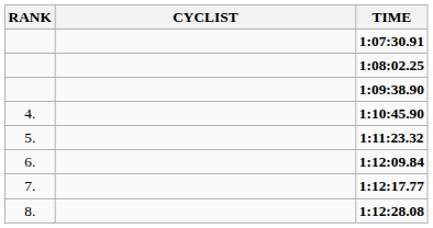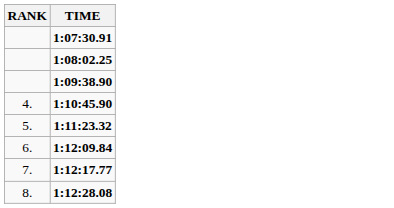- column: CYCLIST
